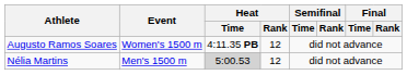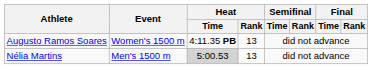Augusto Ramos Soares | Heat / Rank: 12 -> 13
Nélia Martins | Heat / Rank: 12 -> 13
